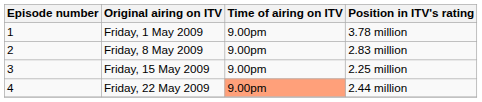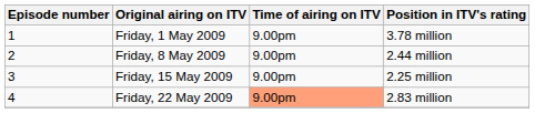Friday, 8 May 2009 | Position in ITV's rating: 2.83 million -> 2.44 million
Friday, 22 May 2009 | Position in ITV's rating: 2.44 million -> 2.83 million
